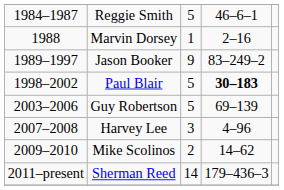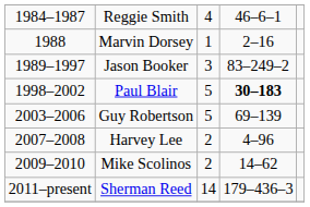Reggie Smith | column 3: 5 -> 4
Jason Booker | column 3: 9 -> 3
Harvey Lee | column 3: 3 -> 2
